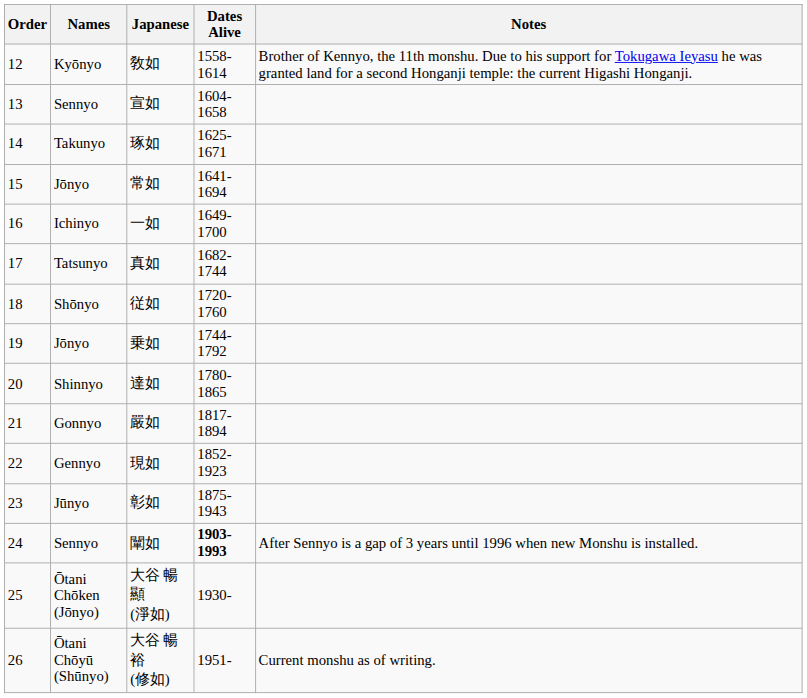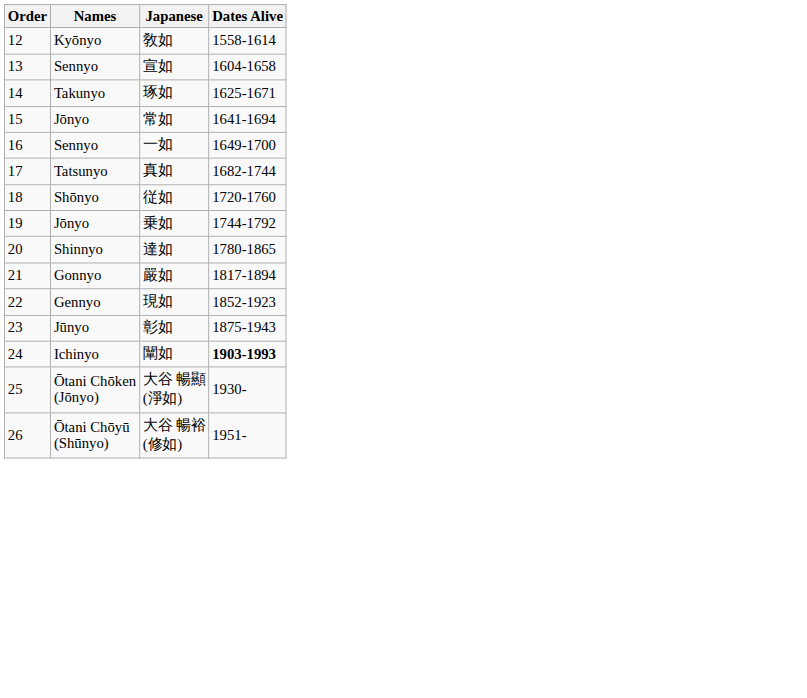- column: Notes | Brother of Kennyo, the 11th monshu. Due to his support for Tokugawa Ieyasu he was granted land for a second Honganji temple: the current Higashi Honganji. | After Sennyo is a gap of 3 years until 1996 when new Monshu is installed. | Current monshu as of writing.
一如 | Names: Ichinyo -> Sennyo
闡如 | Names: Sennyo -> Ichinyo
